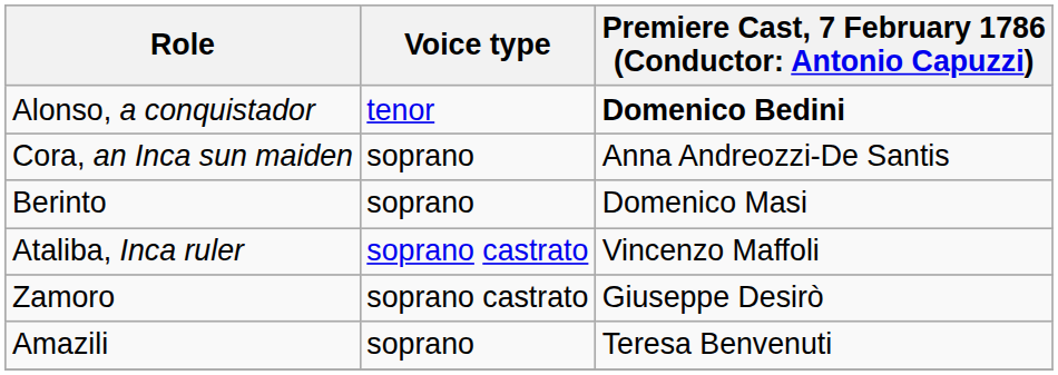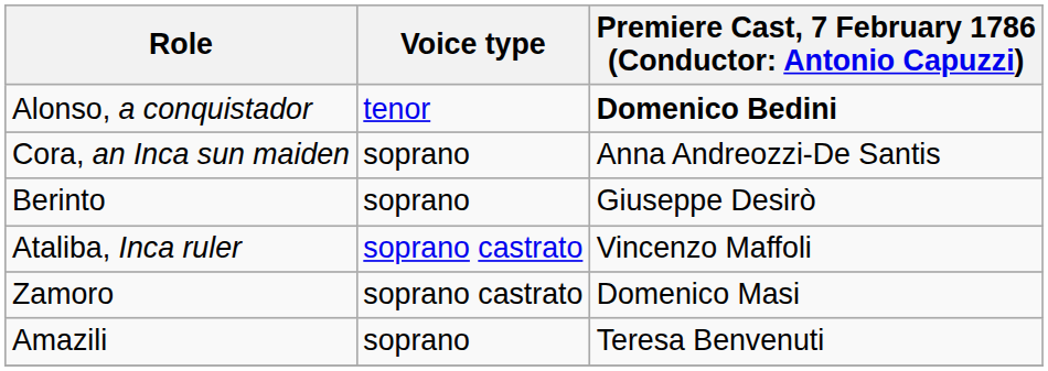Berinto | column 3: Domenico Masi -> Giuseppe Desirò
Zamoro | column 3: Giuseppe Desirò -> Domenico Masi
